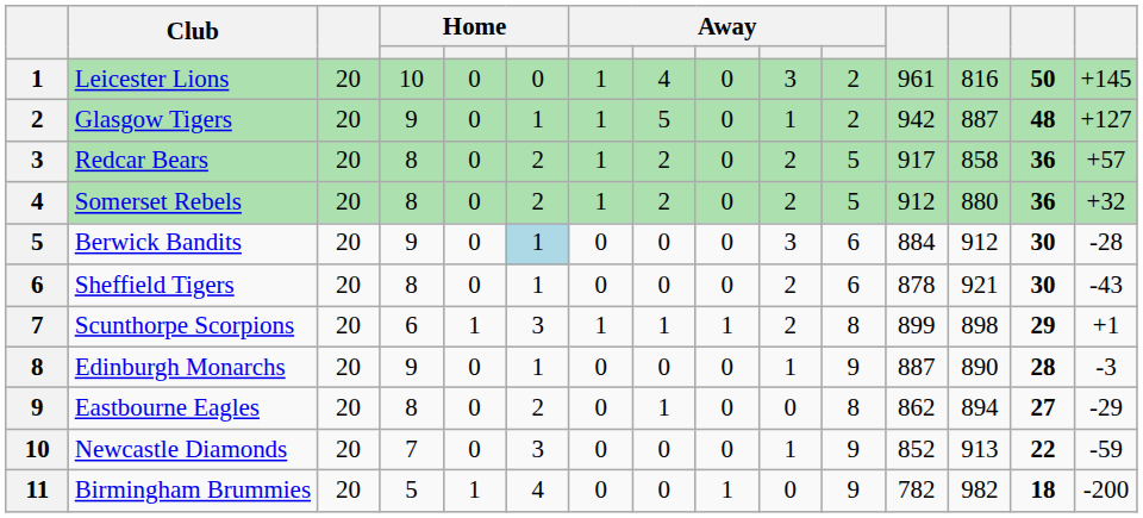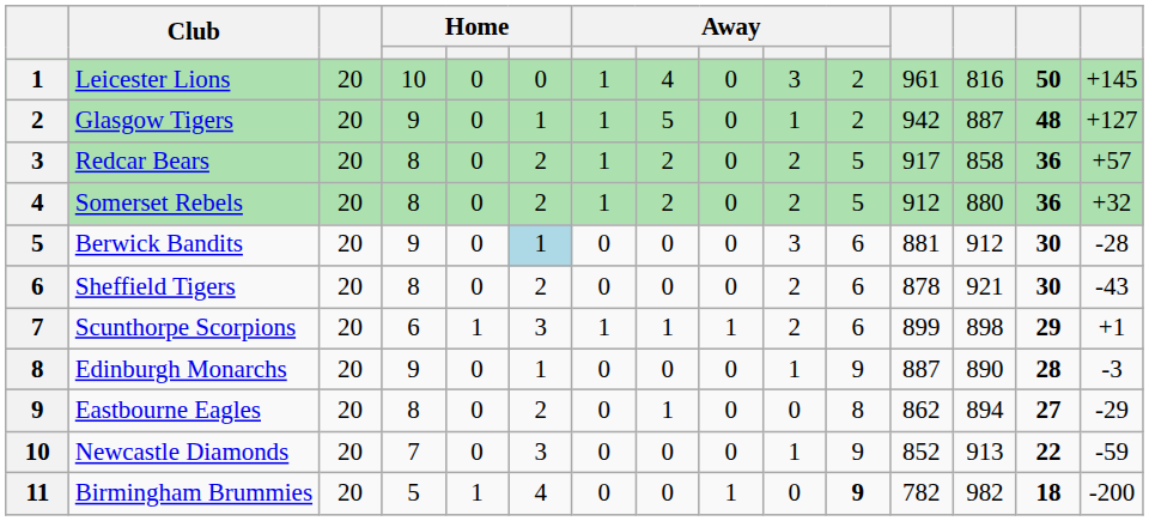Berwick Bandits | column 12: 884 -> 881
Sheffield Tigers | column 6: 1 -> 2
Scunthorpe Scorpions | column 11: 8 -> 6
Birmingham Brummies | column 11: normal -> bold
